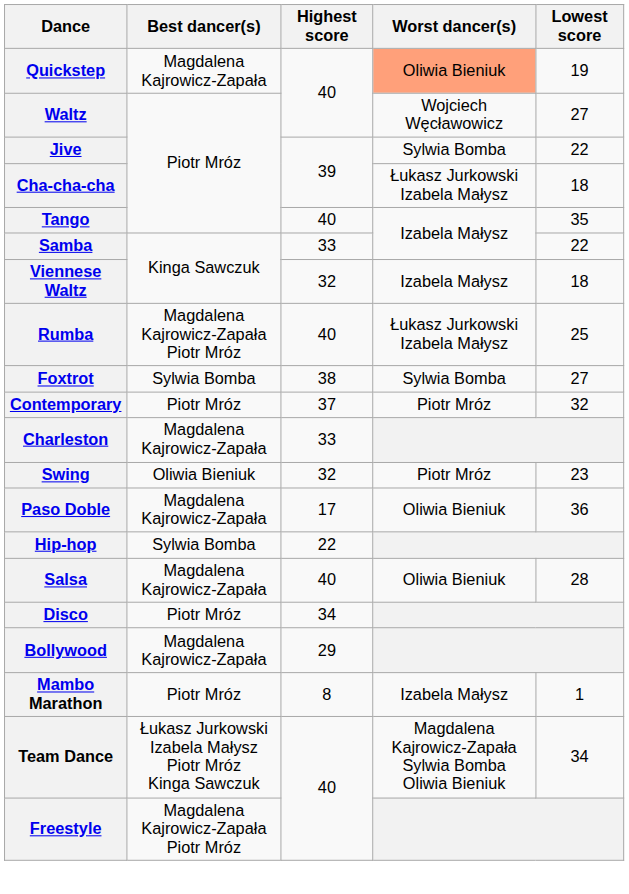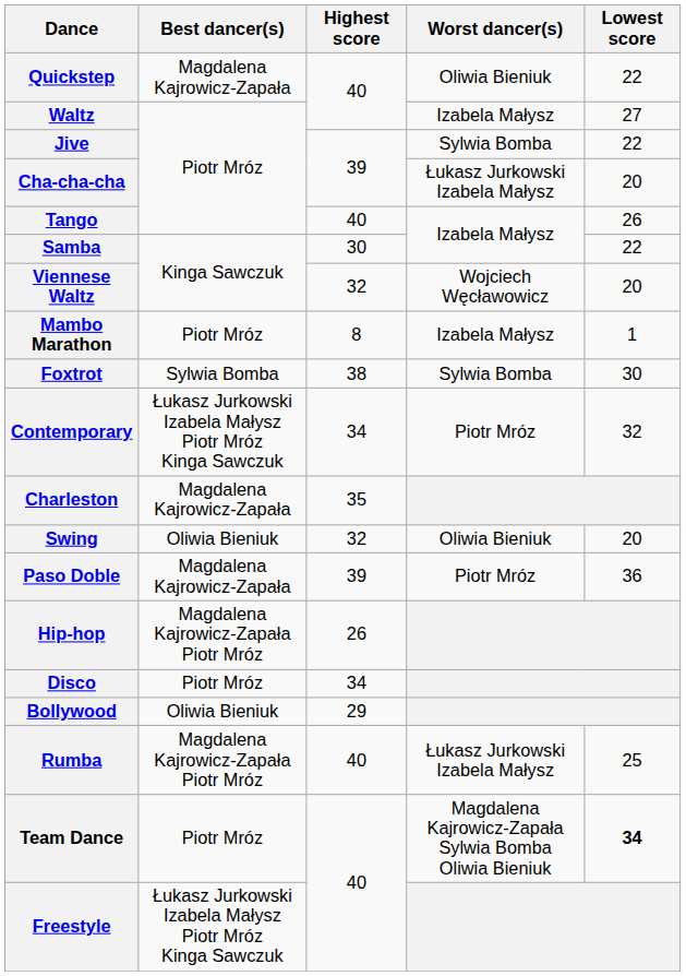Quickstep | Worst dancer(s): lightsalmon background -> no background
Quickstep | Lowest score: 19 -> 22
Waltz | Worst dancer(s): Wojciech Węcławowicz -> Izabela Małysz
Cha-cha-cha | Lowest score: 18 -> 20
Tango | Lowest score: 35 -> 26
Samba | Highest score: 33 -> 30
Viennese Waltz | Worst dancer(s): Izabela Małysz -> Wojciech Węcławowicz
Viennese Waltz | Lowest score: 18 -> 20
rows swapped: Rumba <-> Mambo Marathon
Foxtrot | Lowest score: 27 -> 30
Contemporary | Best dancer(s): Piotr Mróz -> Łukasz Jurkowski Izabela Małysz Piotr Mróz Kinga Sawczuk
Contemporary | Highest score: 37 -> 34
Charleston | Highest score: 33 -> 35
Swing | Worst dancer(s): Piotr Mróz -> Oliwia Bieniuk
Swing | Lowest score: 23 -> 20
Paso Doble | Highest score: 17 -> 39
Paso Doble | Worst dancer(s): Oliwia Bieniuk -> Piotr Mróz
Hip-hop | Best dancer(s): Sylwia Bomba -> Magdalena Kajrowicz-Zapała Piotr Mróz
Hip-hop | Highest score: 22 -> 26
- row: Salsa | Magdalena Kajrowicz-Zapała | 40 | Oliwia Bieniuk | 28
Bollywood | Best dancer(s): Magdalena Kajrowicz-Zapała -> Oliwia Bieniuk
Team Dance | Best dancer(s): Łukasz Jurkowski Izabela Małysz Piotr Mróz Kinga Sawczuk -> Piotr Mróz
Team Dance | Lowest score: normal -> bold
Freestyle | Best dancer(s): Magdalena Kajrowicz-Zapała Piotr Mróz -> Łukasz Jurkowski Izabela Małysz Piotr Mróz Kinga Sawczuk
